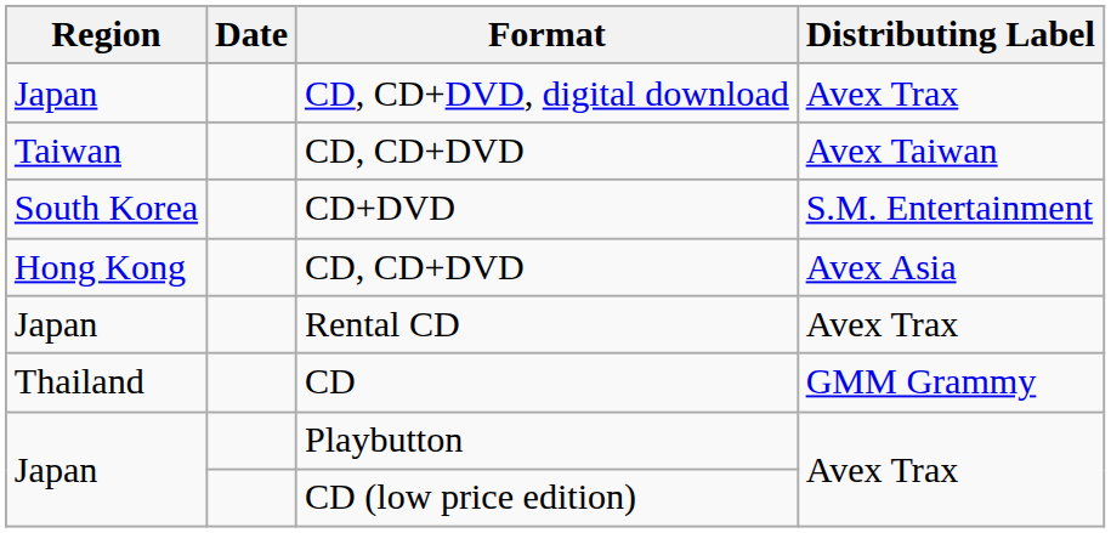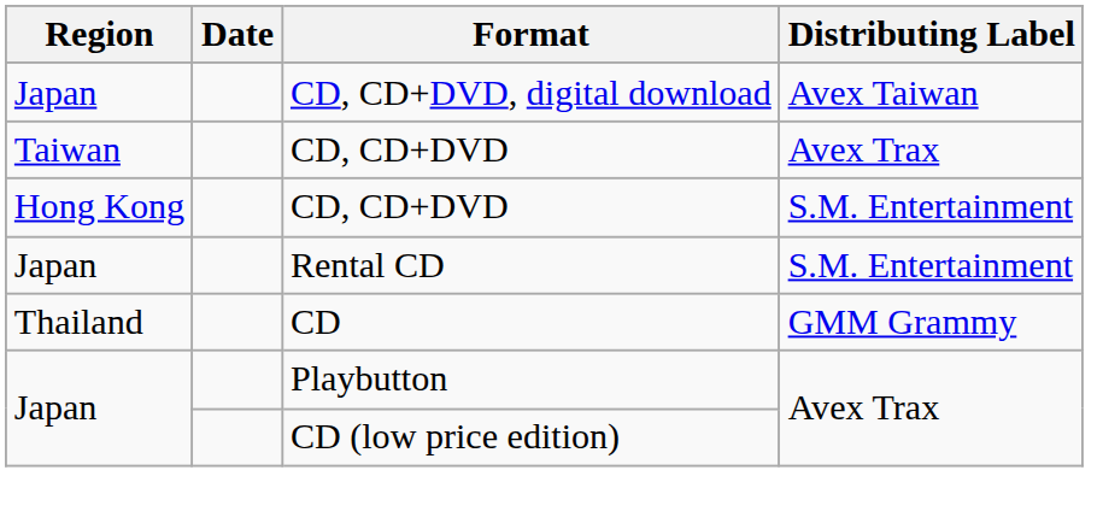CD, CD+DVD, digital download | Distributing Label: Avex Trax -> Avex Taiwan
Taiwan / CD, CD+DVD | Distributing Label: Avex Taiwan -> Avex Trax
- row: South Korea | CD+DVD | S.M. Entertainment
Hong Kong / CD, CD+DVD | Distributing Label: Avex Asia -> S.M. Entertainment
Rental CD | Distributing Label: Avex Trax -> S.M. Entertainment
